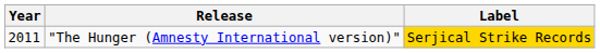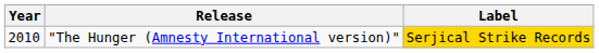"The Hunger (Amnesty International version)" | Year: 2011 -> 2010
